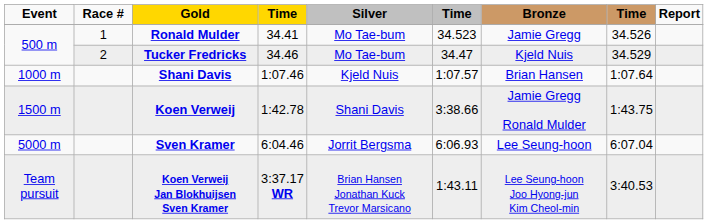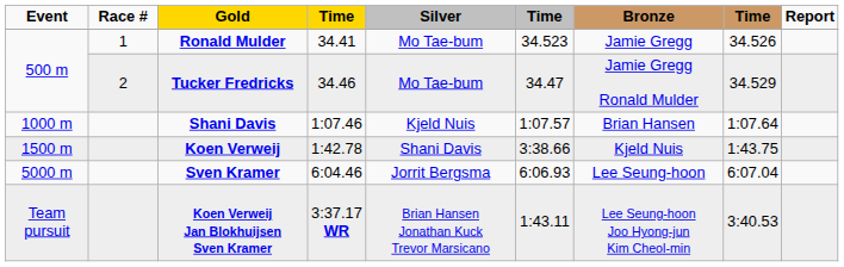Tucker Fredricks | Bronze: Kjeld Nuis -> Jamie Gregg Ronald Mulder
Koen Verweij | Bronze: Jamie Gregg Ronald Mulder -> Kjeld Nuis
